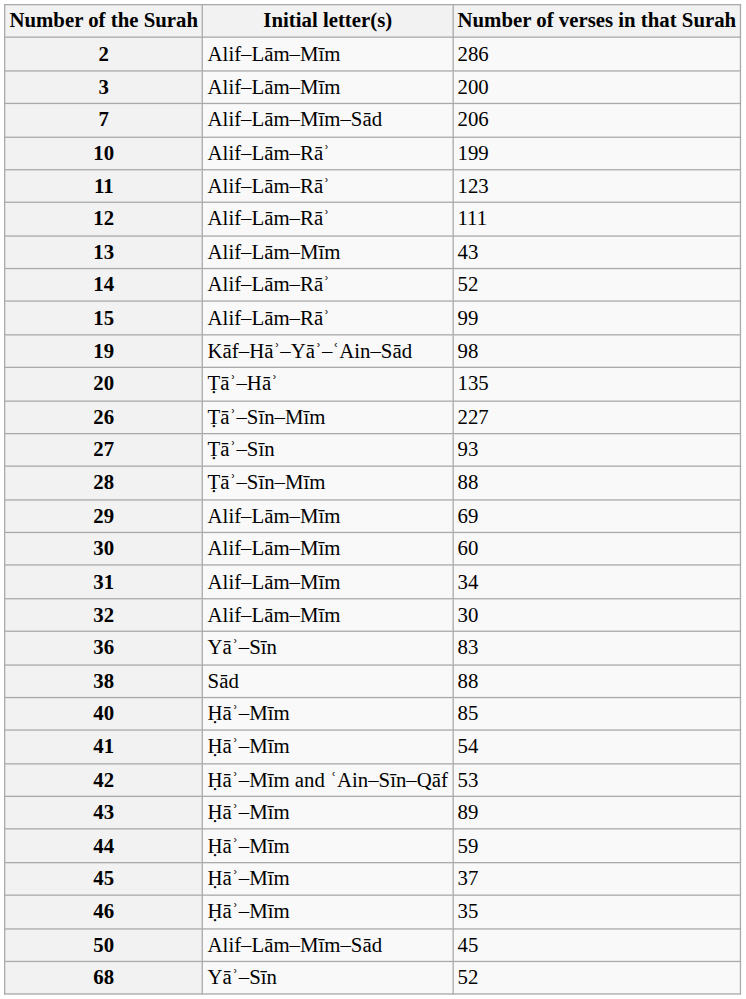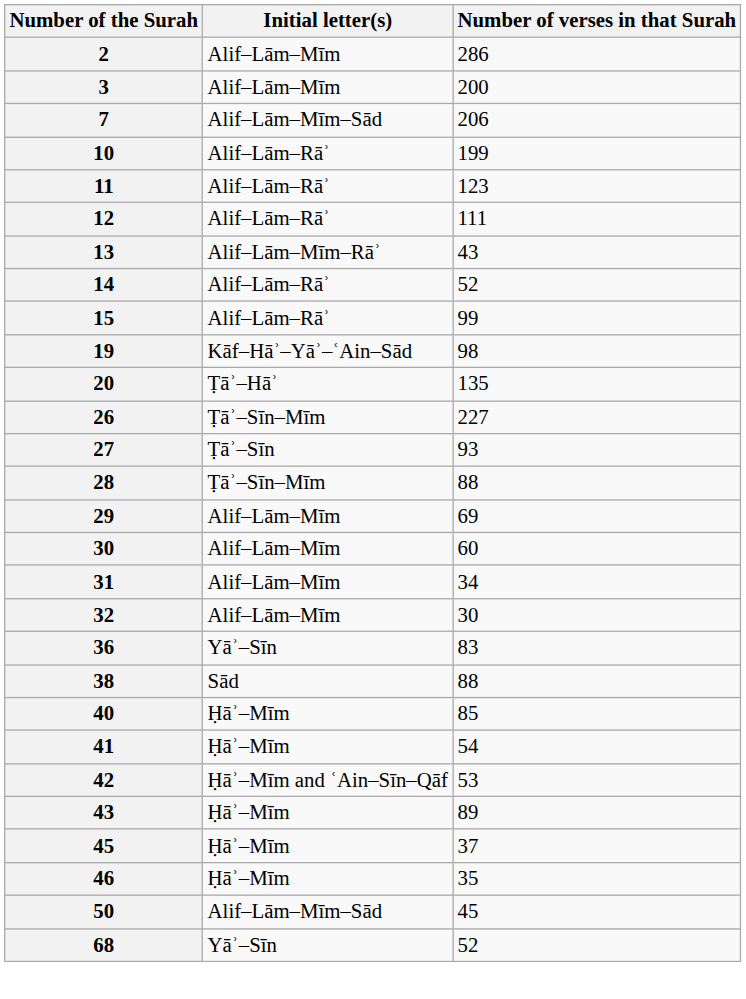13 | Initial letter(s): Alif–Lām–Mīm -> Alif–Lām–Mīm–Rāʾ
- row: 44 | Ḥāʾ–Mīm | 59
